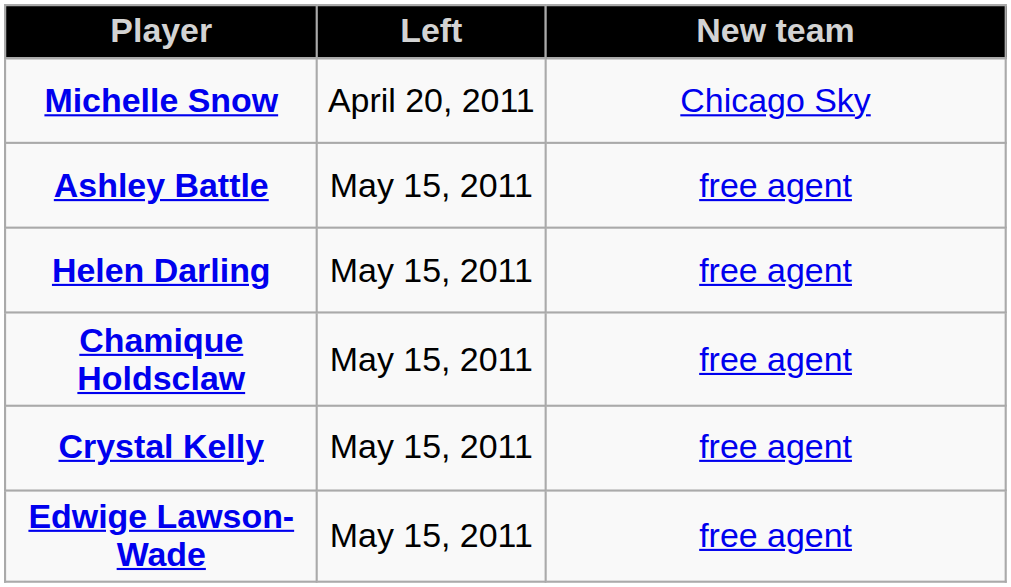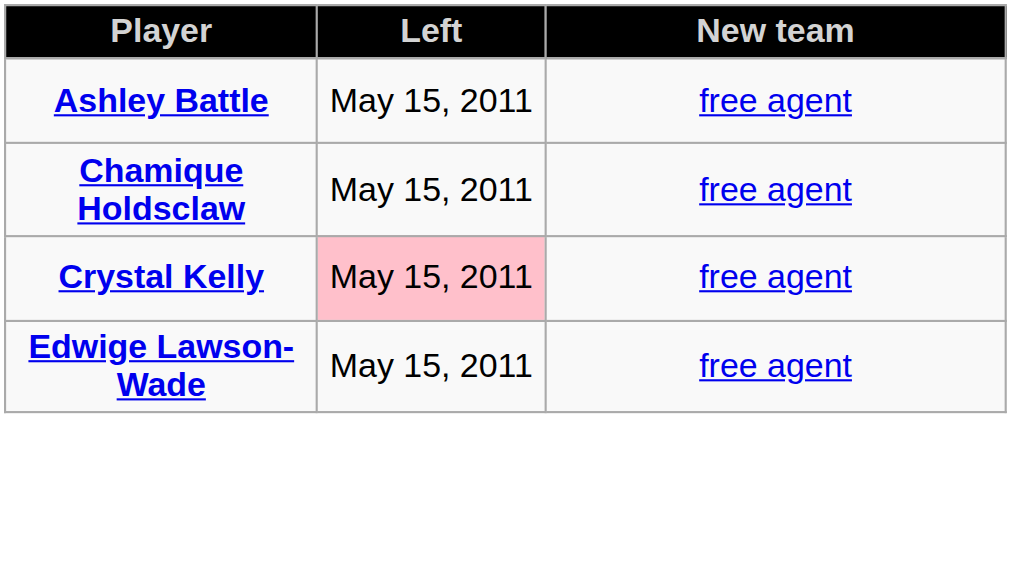- row: Michelle Snow | April 20, 2011 | Chicago Sky
- row: Helen Darling | May 15, 2011 | free agent
Crystal Kelly | Left: no background -> pink background
